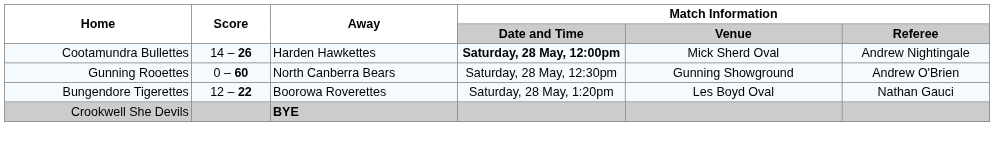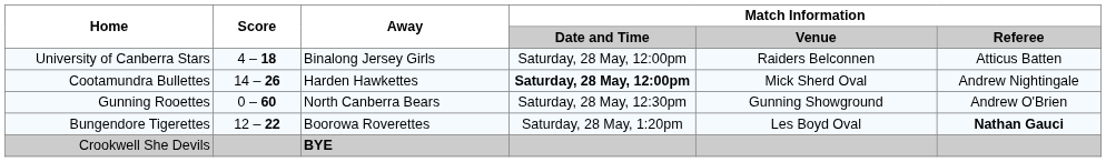+ row: University of Canberra Stars | 4 – 18 | Binalong Jersey Girls | Saturday, 28 May, 12:00pm | Raiders Belconnen | Atticus Batten
Bungendore Tigerettes | Match Information / Referee: normal -> bold
